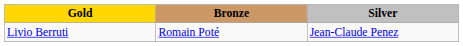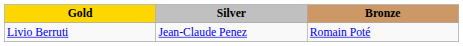columns swapped: Silver <-> Bronze
